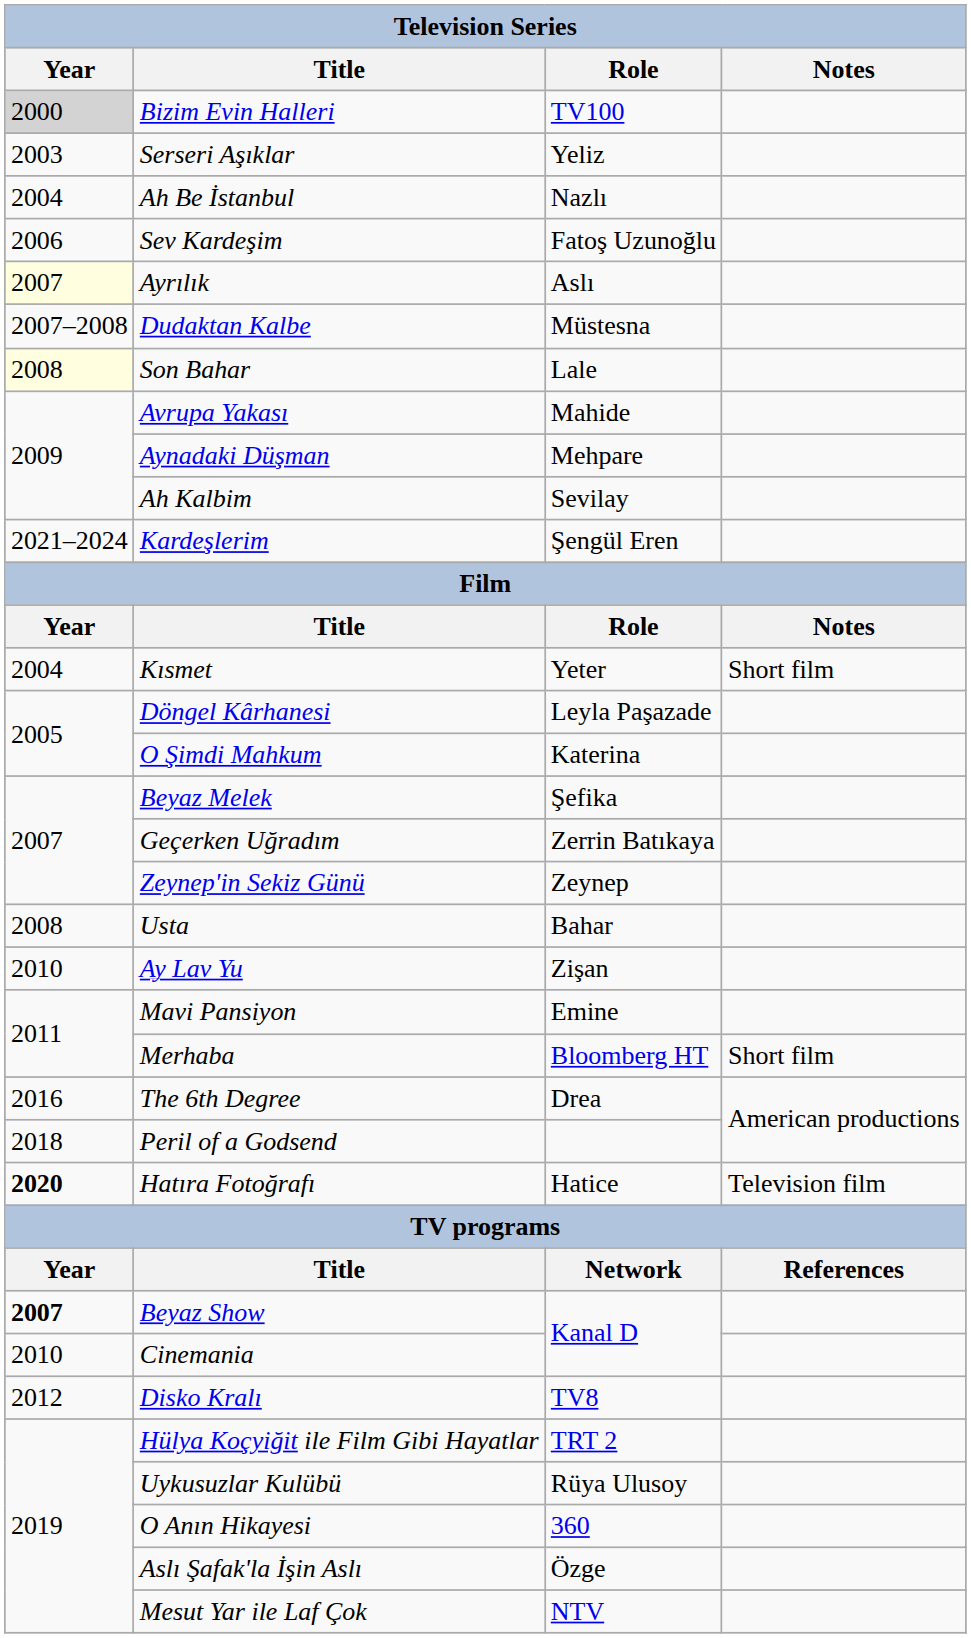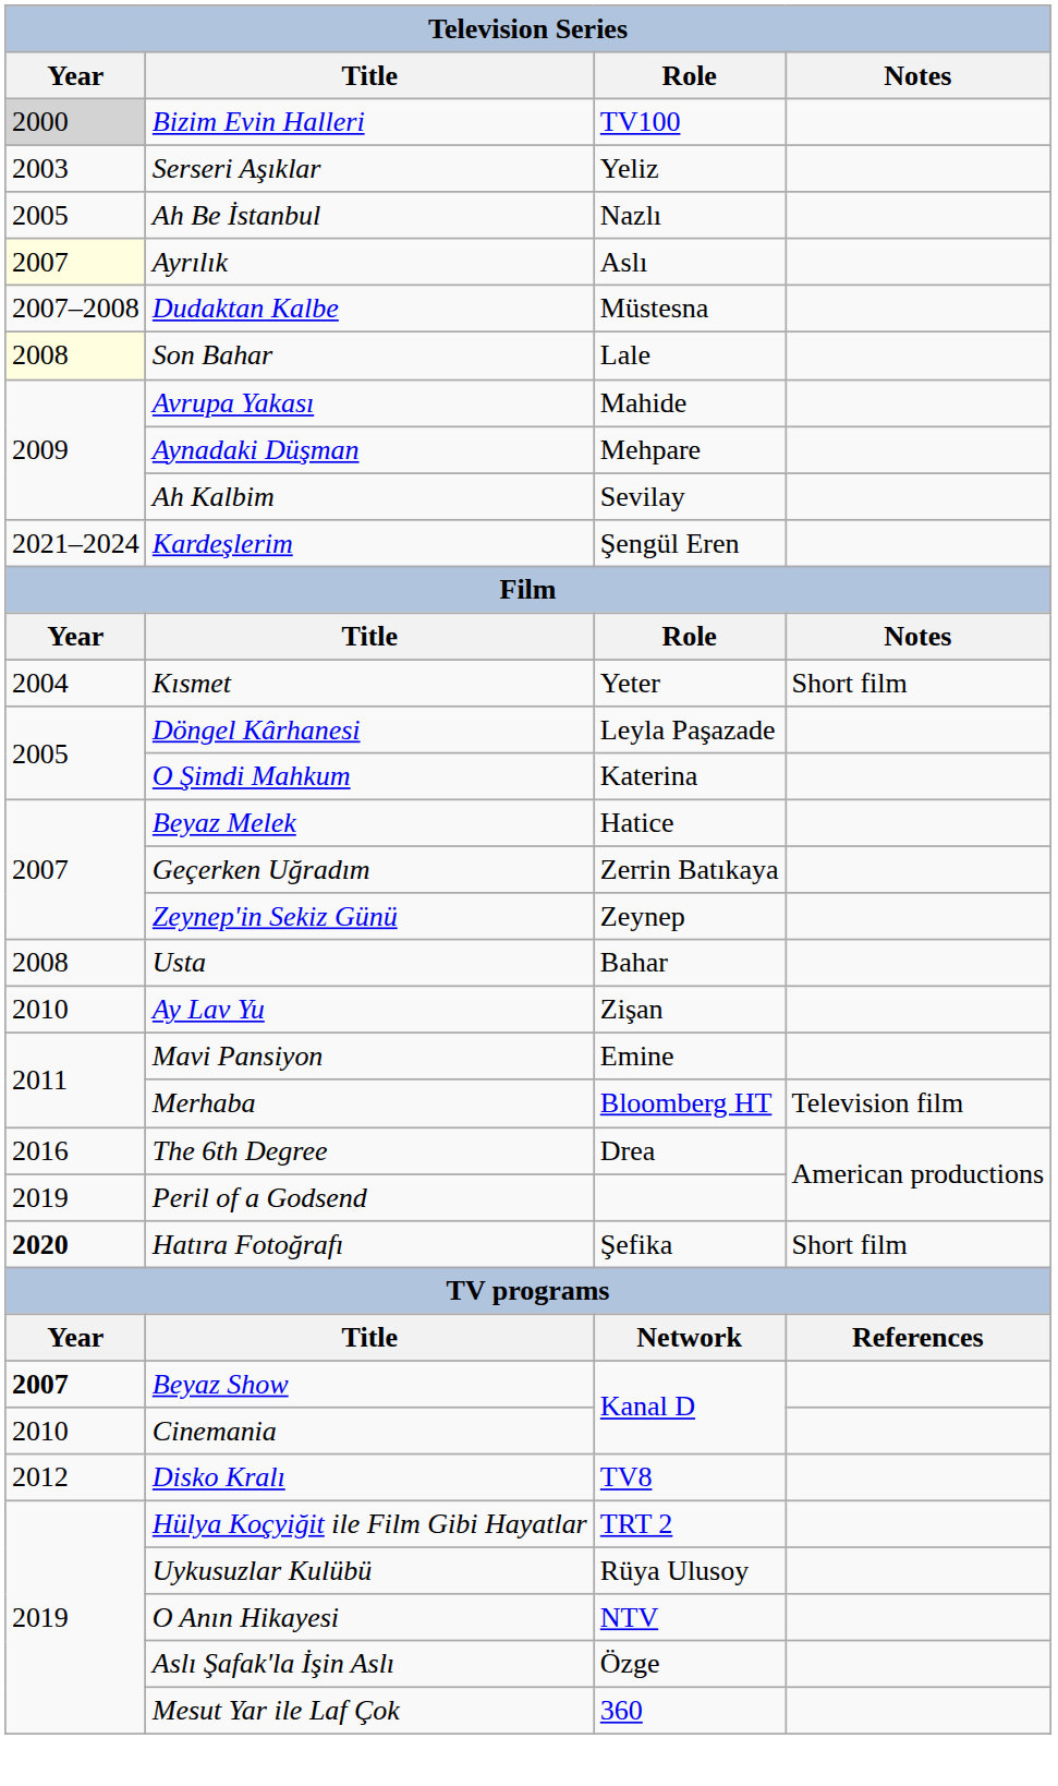Ah Be İstanbul | Year: 2004 -> 2005
- row: 2006 | Sev Kardeşim | Fatoş Uzunoğlu
Beyaz Melek | Role: Şefika -> Hatice
Merhaba | Notes: Short film -> Television film
Peril of a Godsend | Year: 2018 -> 2019
Hatıra Fotoğrafı | Role: Hatice -> Şefika
Hatıra Fotoğrafı | Notes: Television film -> Short film
O Anın Hikayesi | Role: 360 -> NTV
Mesut Yar ile Laf Çok | Role: NTV -> 360
